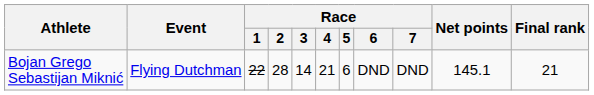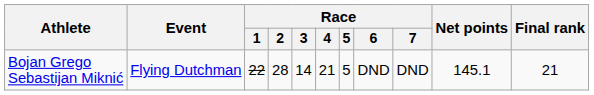Bojan Grego Sebastijan Miknić | Race / 5: 6 -> 5
